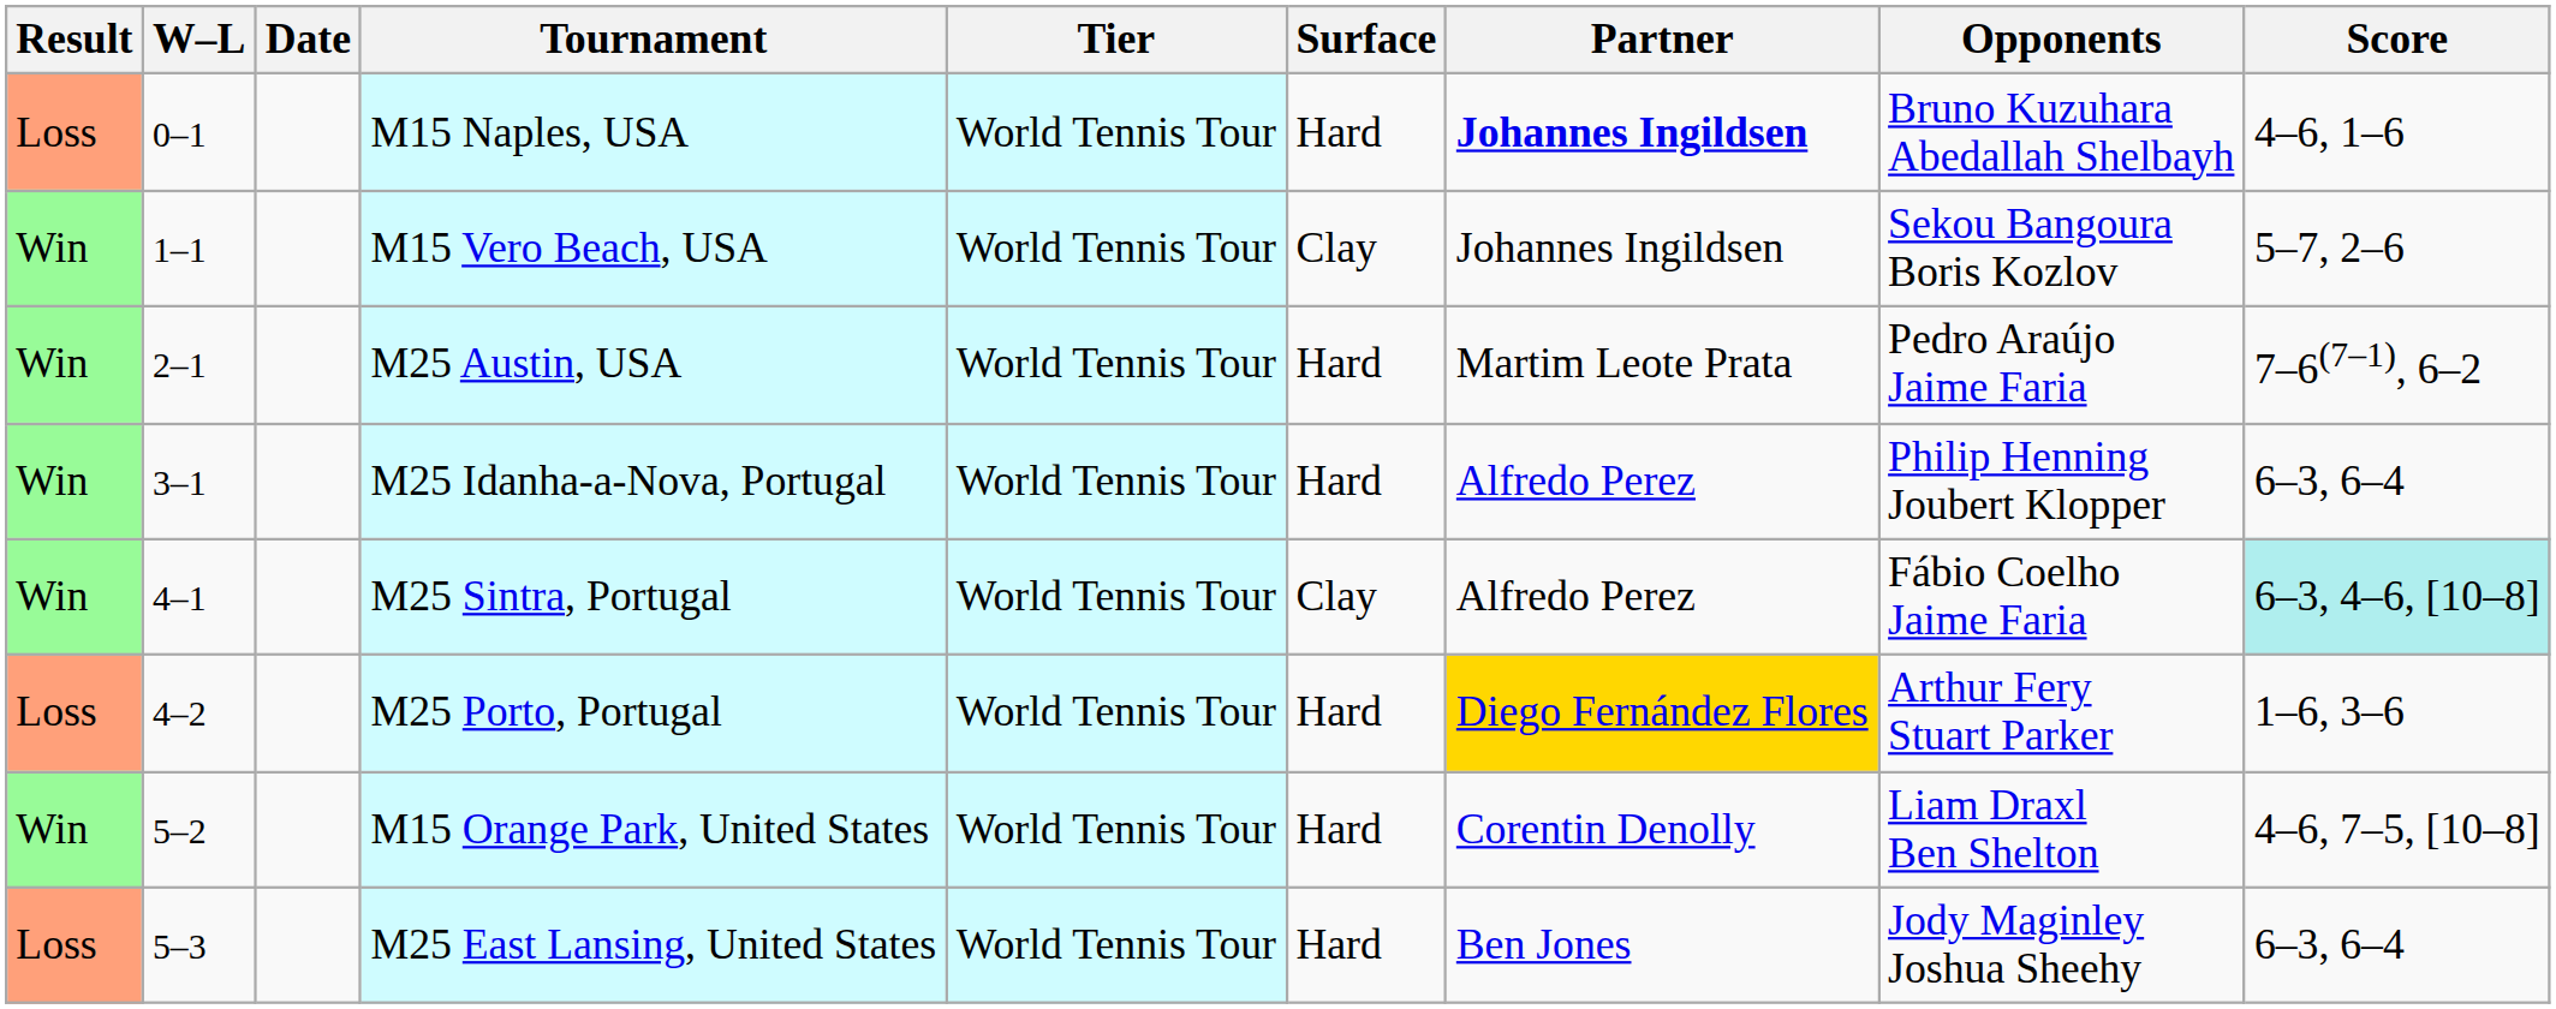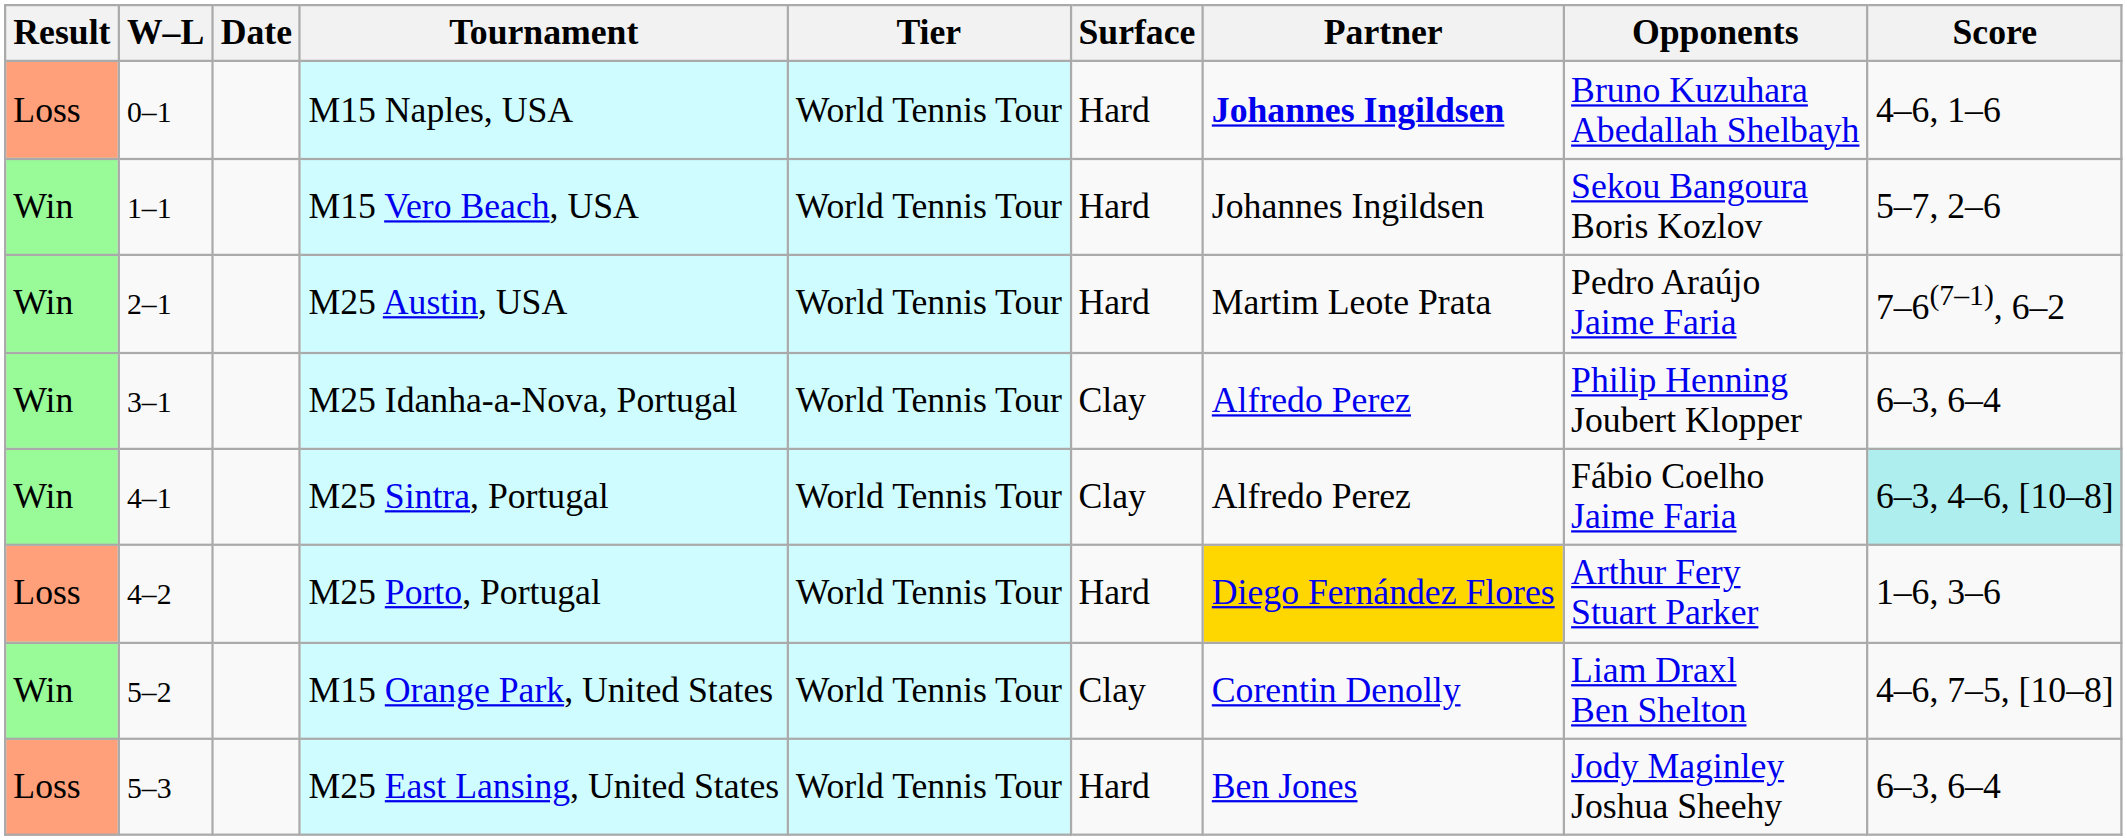M15 Vero Beach, USA | Surface: Clay -> Hard
M25 Idanha-a-Nova, Portugal | Surface: Hard -> Clay
M15 Orange Park, United States | Surface: Hard -> Clay
